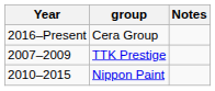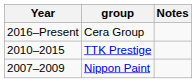TTK Prestige | Year: 2007–2009 -> 2010–2015
Nippon Paint | Year: 2010–2015 -> 2007–2009
